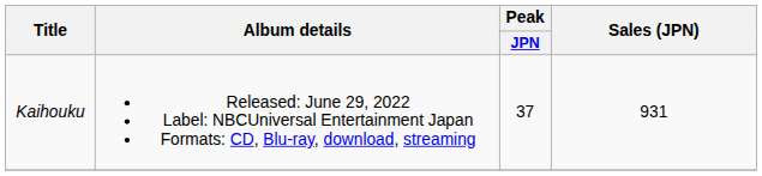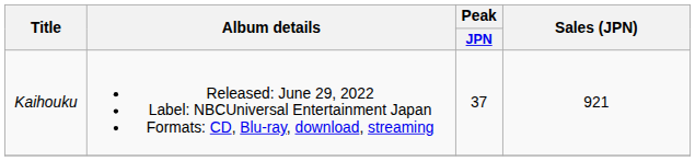Kaihouku | Sales (JPN): 931 -> 921
